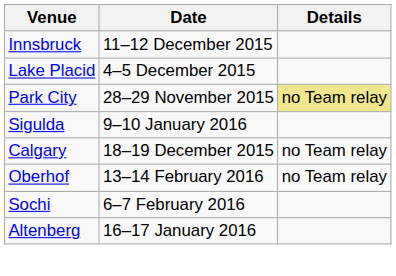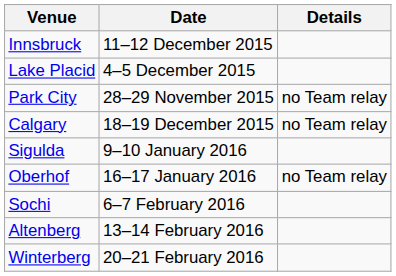Park City | Details: khaki background -> no background
rows swapped: Calgary <-> Sigulda
Oberhof | Date: 13–14 February 2016 -> 16–17 January 2016
Altenberg | Date: 16–17 January 2016 -> 13–14 February 2016
+ row: Winterberg | 20–21 February 2016
